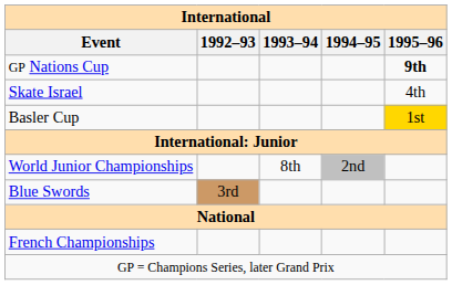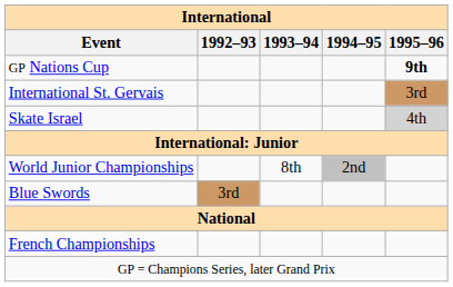+ row: International St. Gervais | 3rd
Skate Israel | 1995–96: no background -> lightgrey background
- row: Basler Cup | 1st
